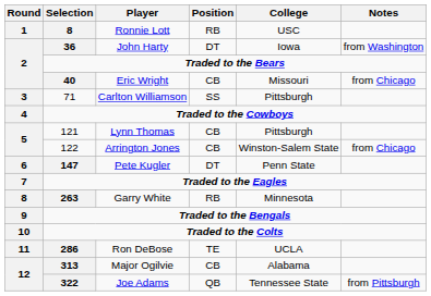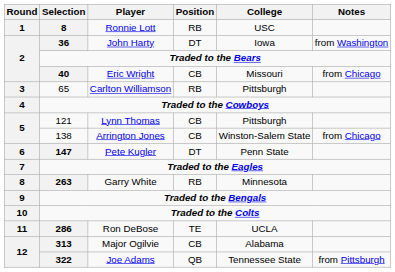Carlton Williamson | Selection: 71 -> 65
Carlton Williamson | Position: SS -> RB
Arrington Jones | Selection: 122 -> 138
